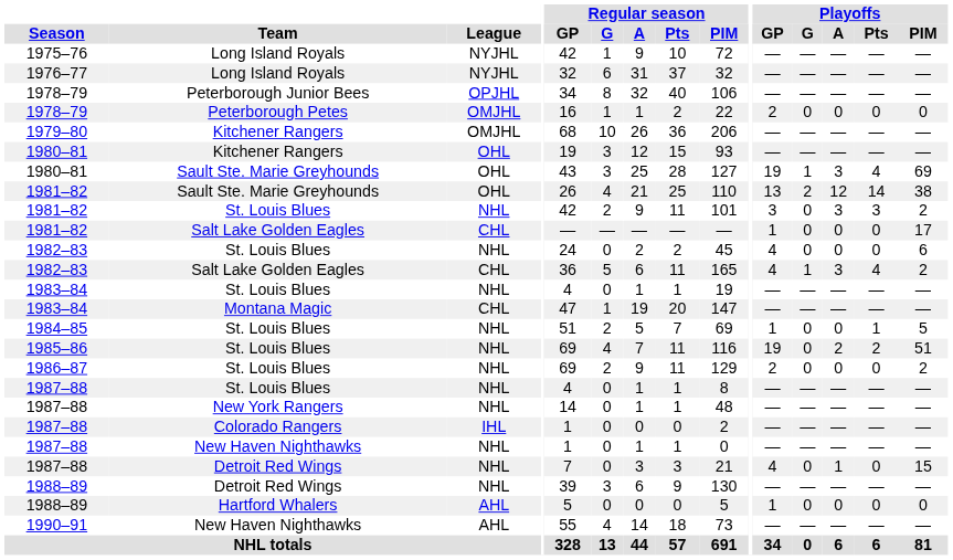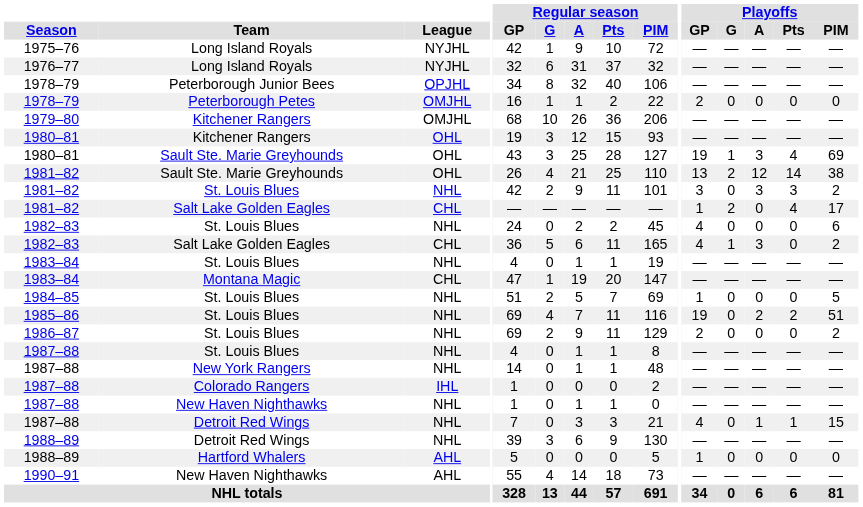1981–82 / Salt Lake Golden Eagles | Playoffs / G: 0 -> 2
1981–82 / Salt Lake Golden Eagles | Playoffs / Pts: 0 -> 4
1982–83 / Salt Lake Golden Eagles | Playoffs / Pts: 4 -> 0
1984–85 | Playoffs / Pts: 1 -> 0
1987–88 / Detroit Red Wings | Playoffs / Pts: 0 -> 1
